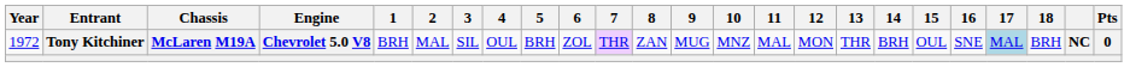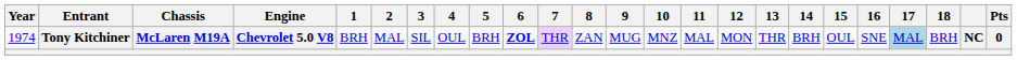Tony Kitchiner | Year: 1972 -> 1974
Tony Kitchiner | 6: normal -> bold
